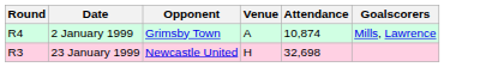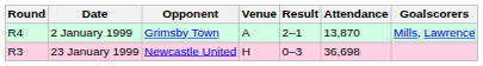+ column: Result | 2–1 | 0–3
2 January 1999 | Attendance: 10,874 -> 13,870
23 January 1999 | Attendance: 32,698 -> 36,698
